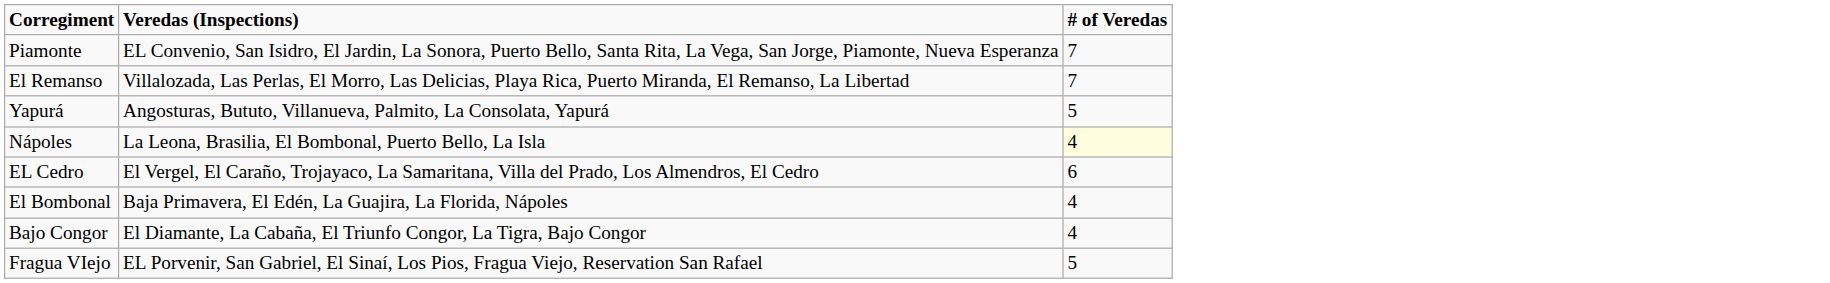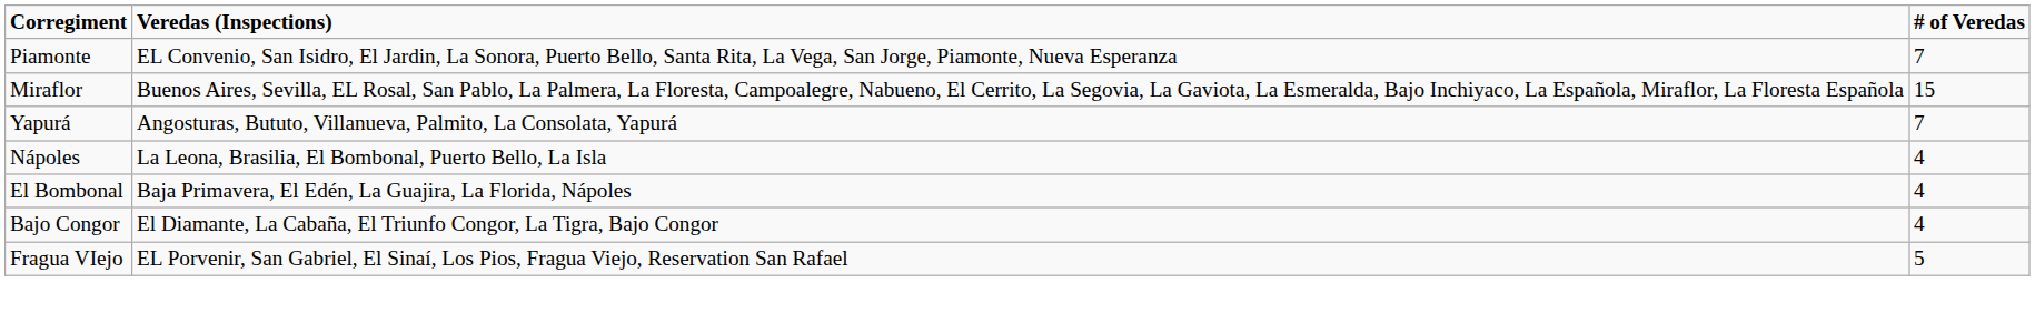- row: El Remanso | Villalozada, Las Perlas, El Morro, Las Delicias, Playa Rica, Puerto Miranda, El Remanso, La Libertad | 7
+ row: Miraflor | Buenos Aires, Sevilla, EL Rosal, San Pablo, La Palmera, La Floresta, Campoalegre, Nabueno, El Cerrito, La Segovia, La Gaviota, La Esmeralda, Bajo Inchiyaco, La Española, Miraflor, La Floresta Española | 15
Yapurá | # of Veredas: 5 -> 7
Nápoles | # of Veredas: lightyellow background -> no background
- row: EL Cedro | El Vergel, El Caraño, Trojayaco, La Samaritana, Villa del Prado, Los Almendros, El Cedro | 6
